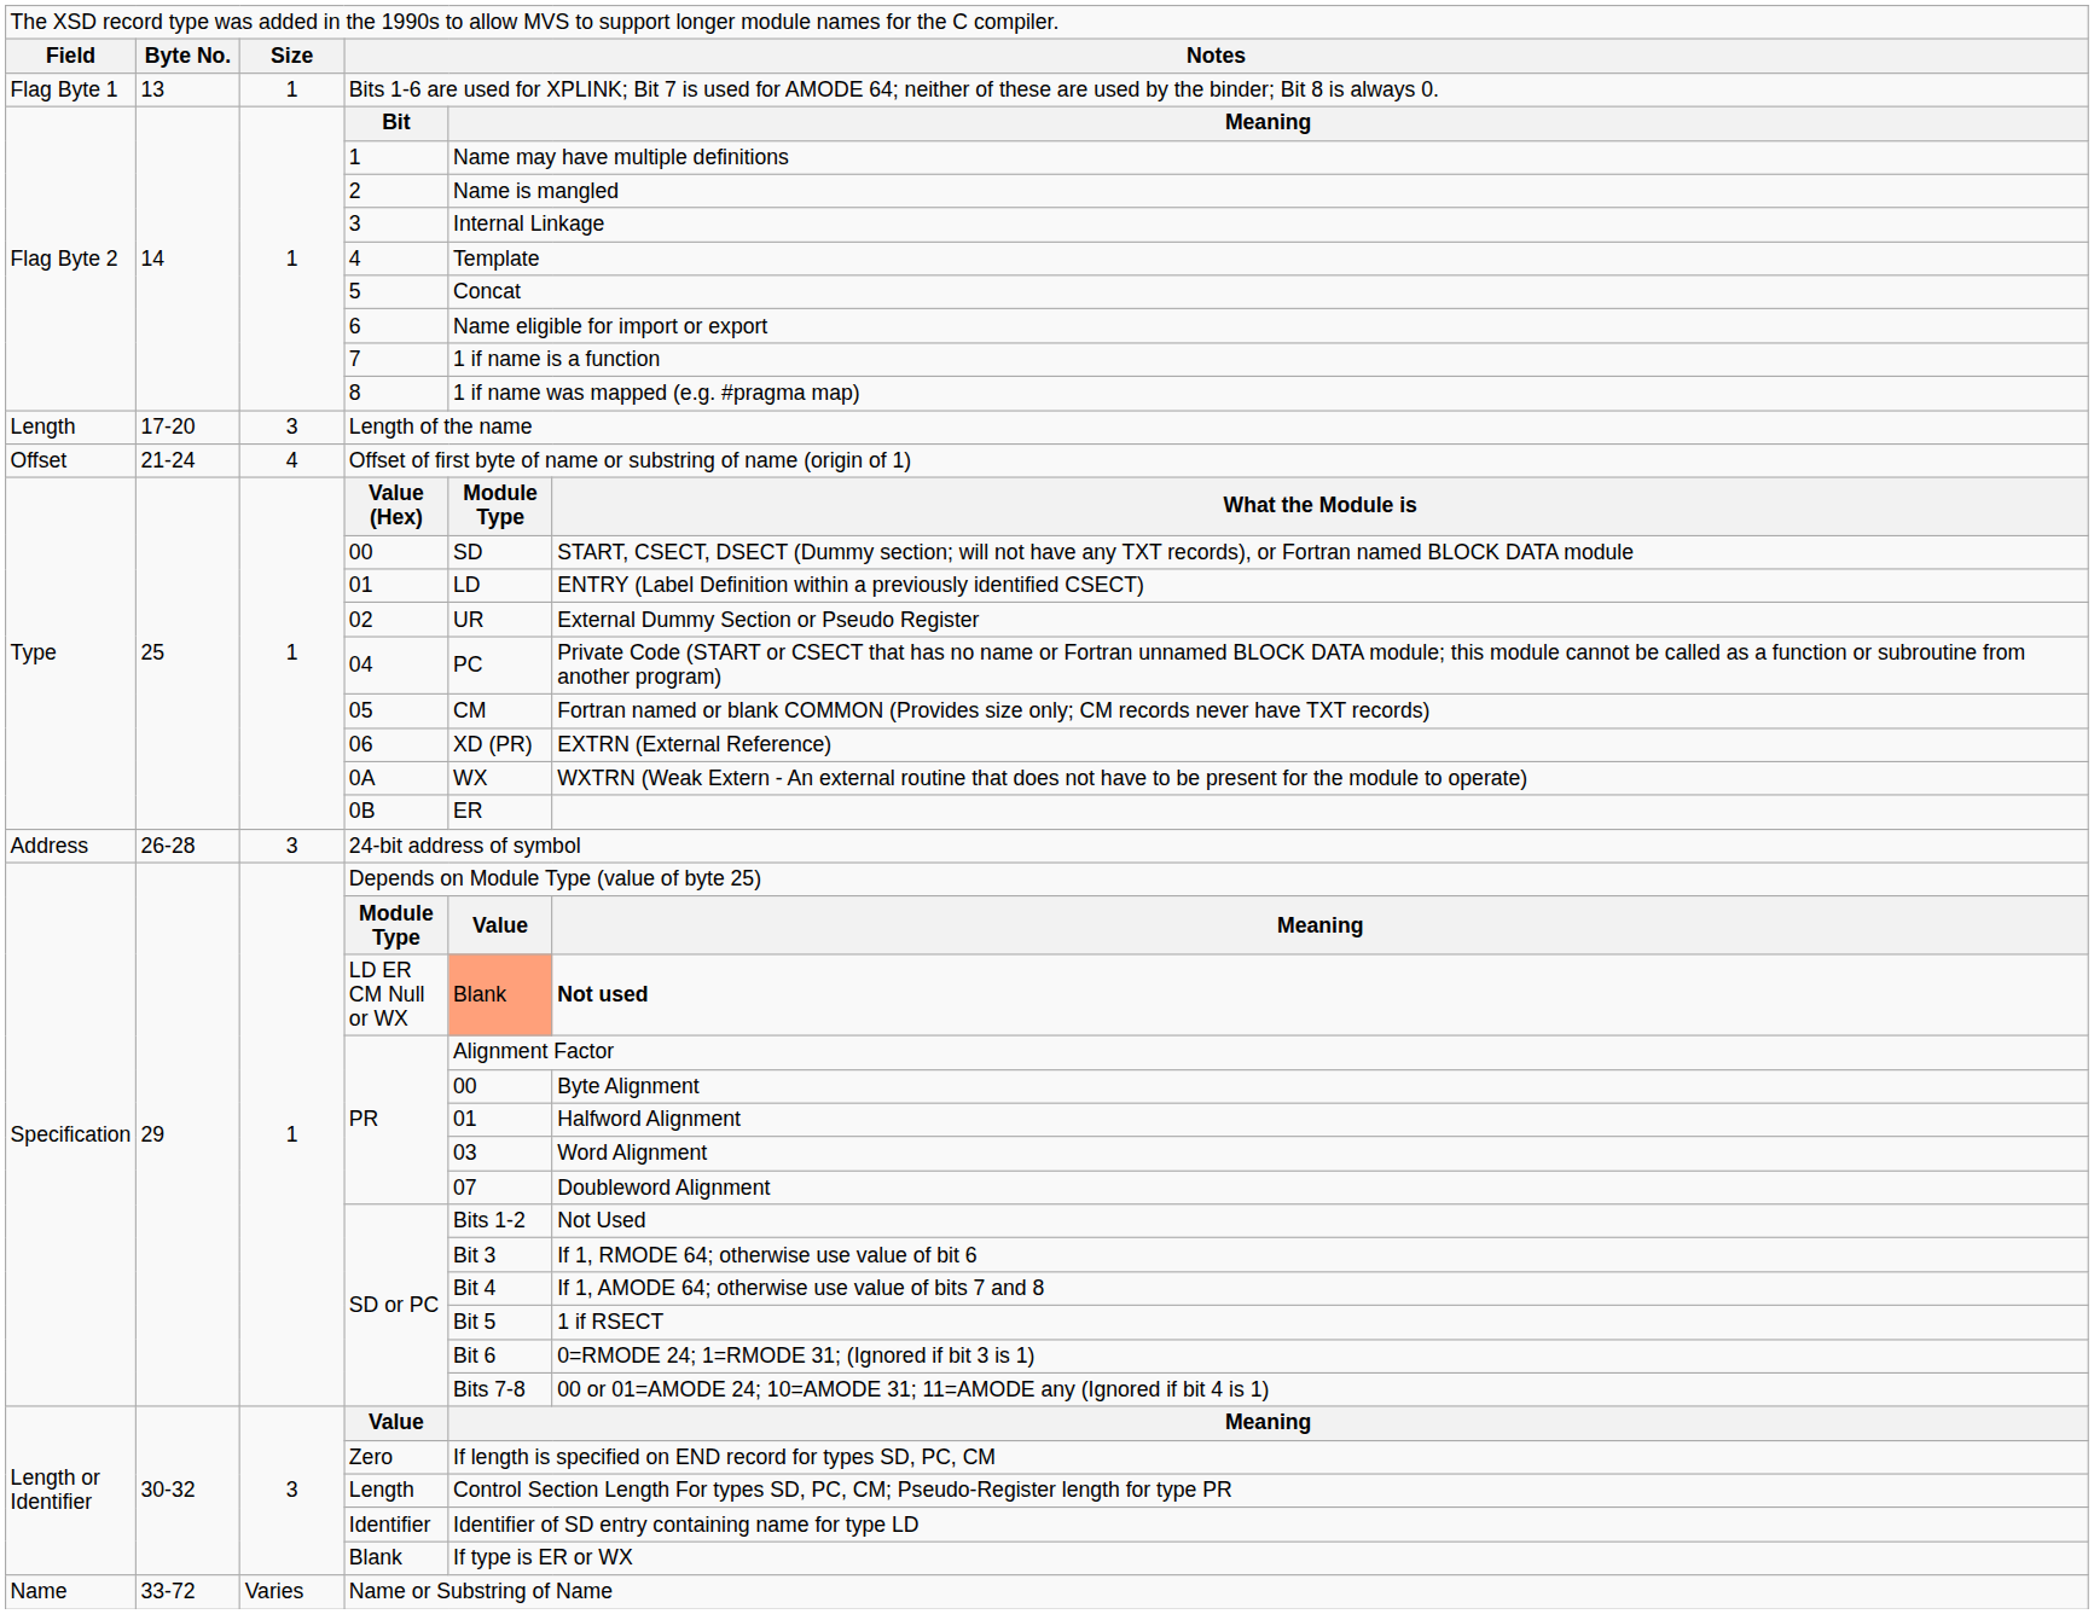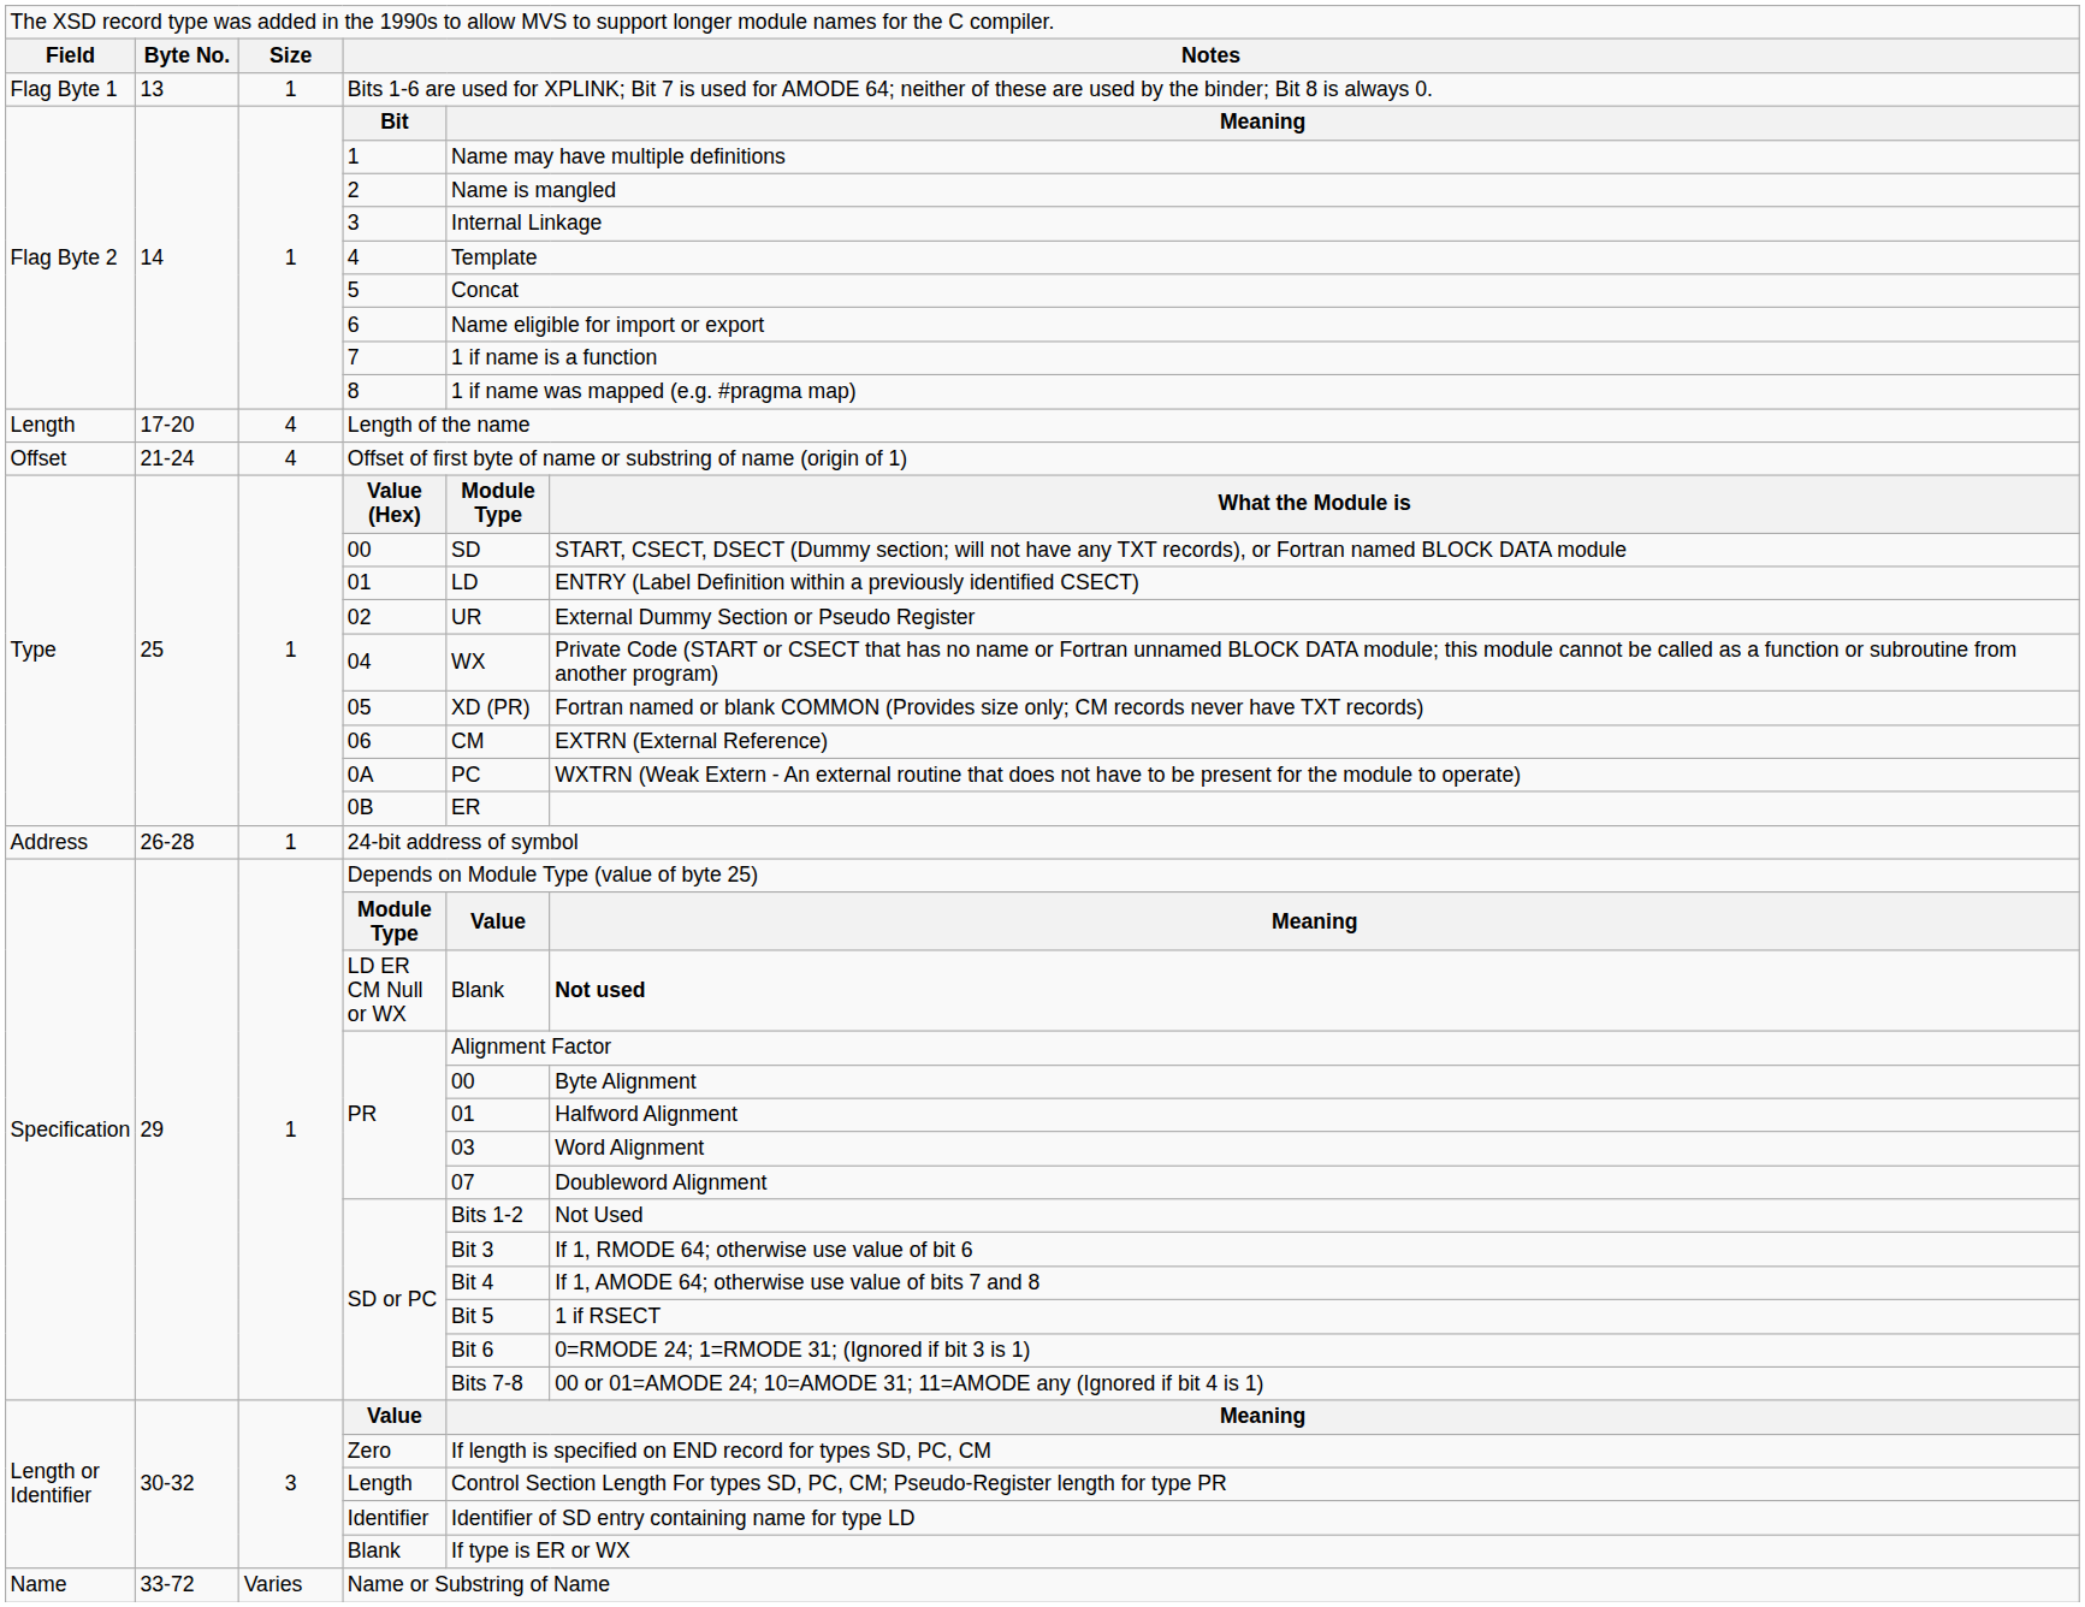Length of the name | column 3: 3 -> 4
04 | column 5: PC -> WX
05 | column 5: CM -> XD (PR)
06 | column 5: XD (PR) -> CM
0A | column 5: WX -> PC
24-bit address of symbol | column 3: 3 -> 1
LD ER CM Null or WX | column 5: lightsalmon background -> no background
